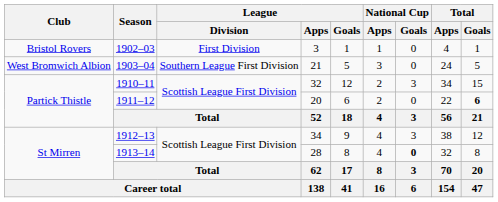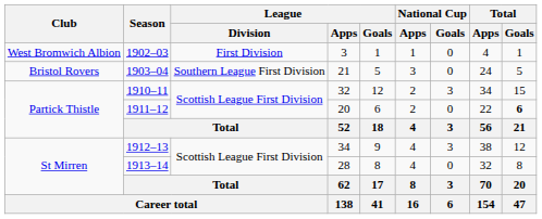1902–03 | Club: Bristol Rovers -> West Bromwich Albion
1903–04 | Club: West Bromwich Albion -> Bristol Rovers
1913–14 | National Cup / Goals: bold -> normal
